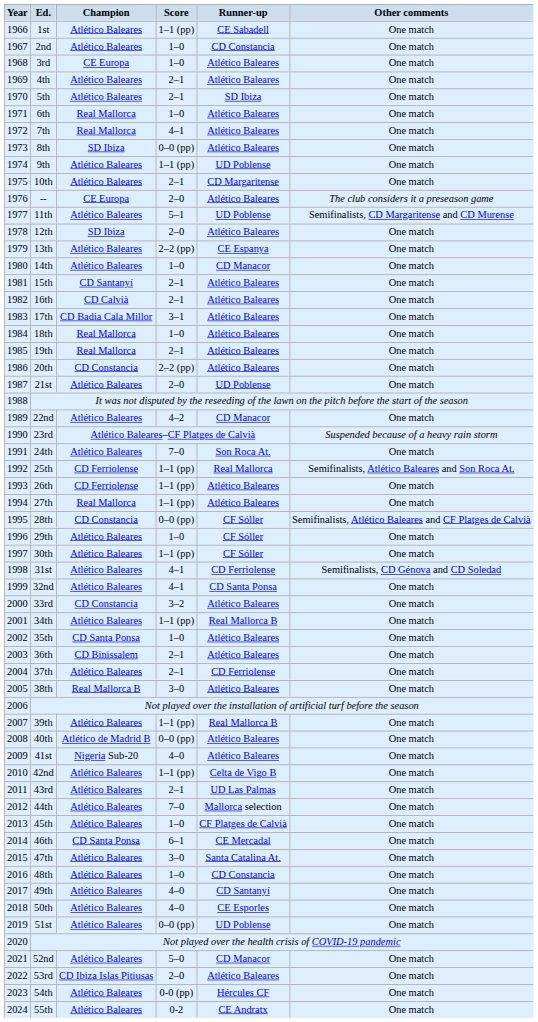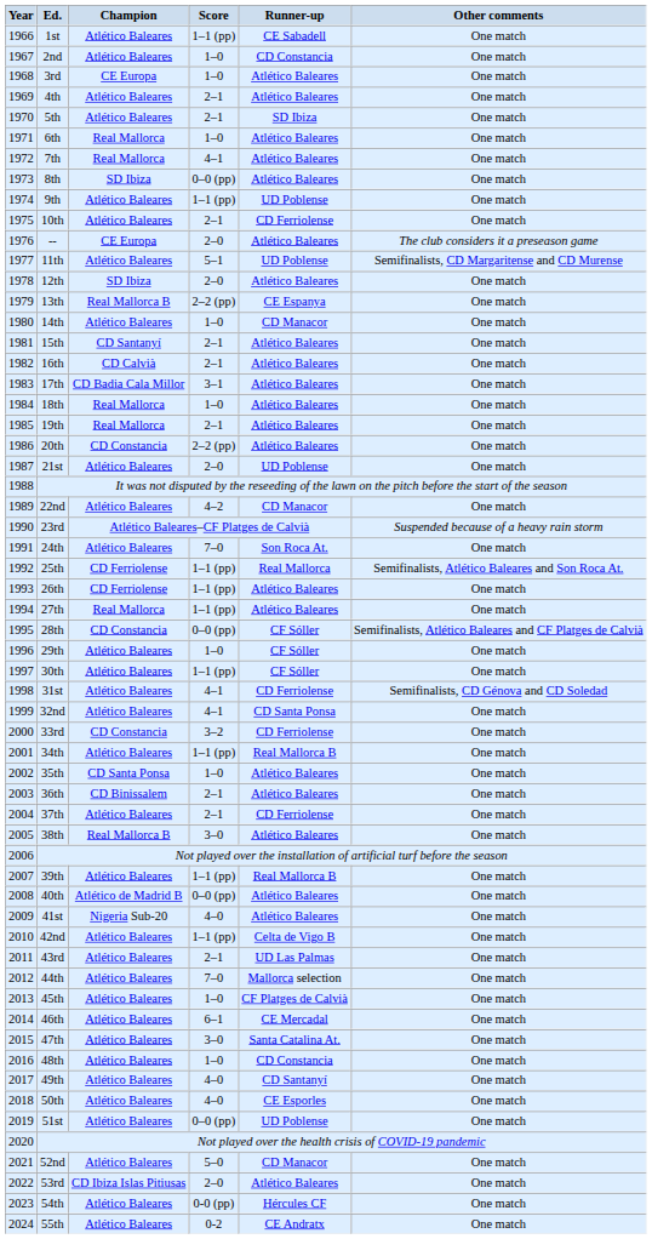10th | Runner-up: CD Margaritense -> CD Ferriolense
13th | Champion: Atlético Baleares -> Real Mallorca B
33rd | Runner-up: Atlético Baleares -> CD Ferriolense
46th | Champion: CD Santa Ponsa -> Atlético Baleares
